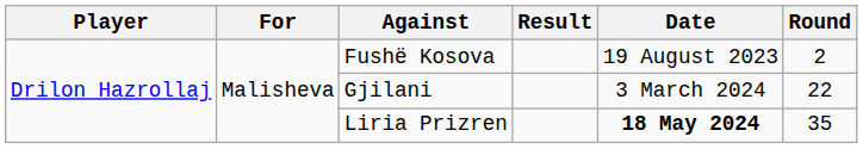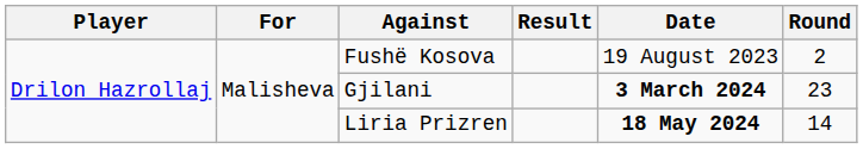Gjilani | Date: normal -> bold
Gjilani | Round: 22 -> 23
Liria Prizren | Round: 35 -> 14
